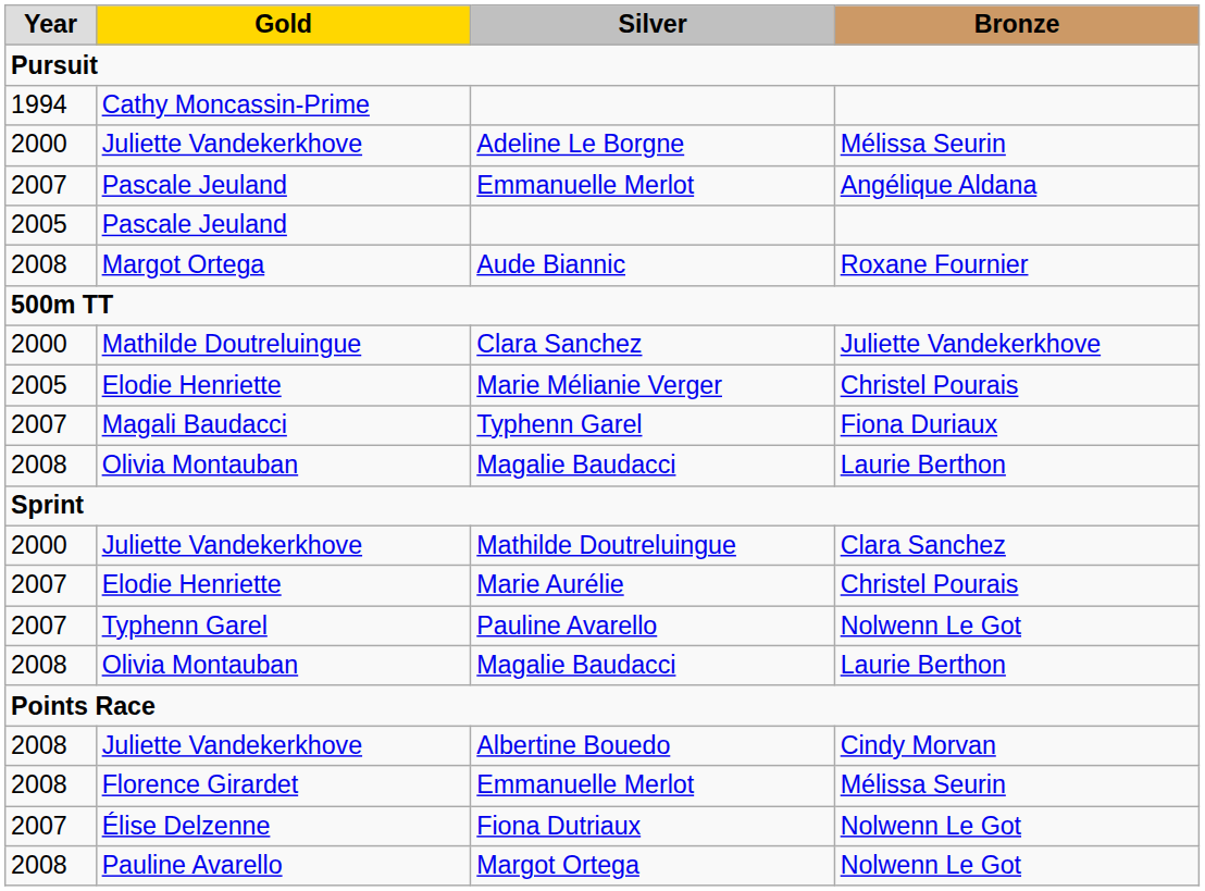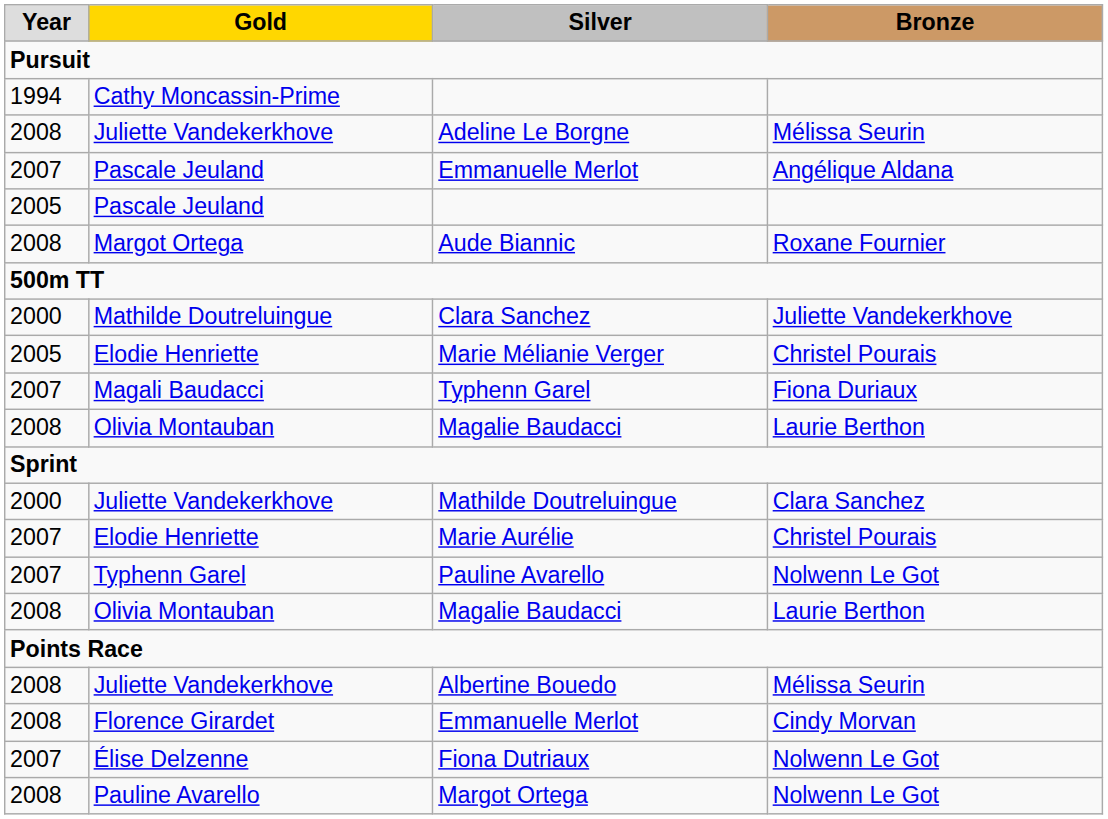Adeline Le Borgne | Year: 2000 -> 2008
Albertine Bouedo | Bronze: Cindy Morvan -> Mélissa Seurin
Florence Girardet / Emmanuelle Merlot | Bronze: Mélissa Seurin -> Cindy Morvan
